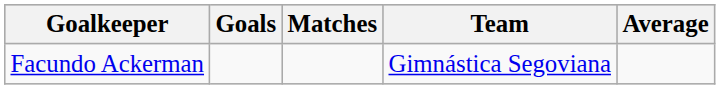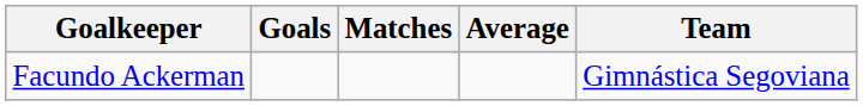columns swapped: Average <-> Team
